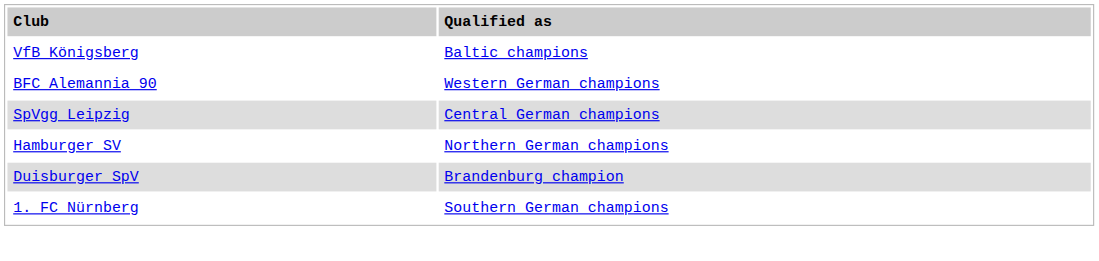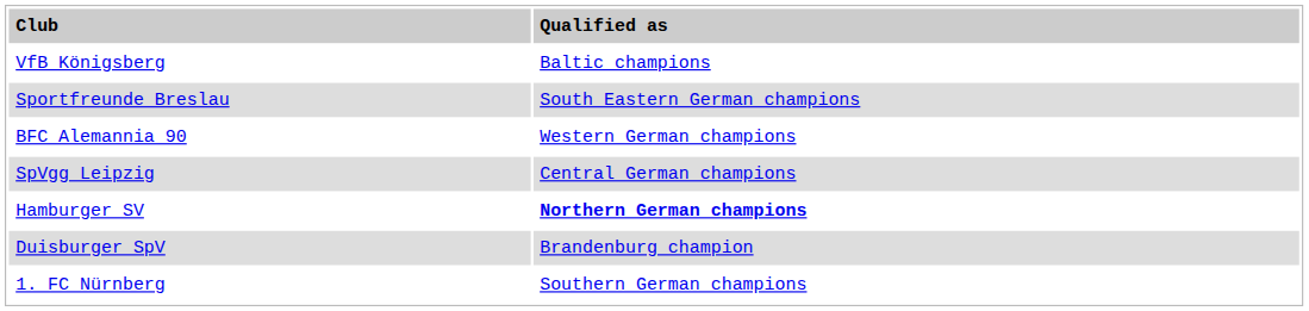+ row: Sportfreunde Breslau | South Eastern German champions
Hamburger SV | column 2: normal -> bold
